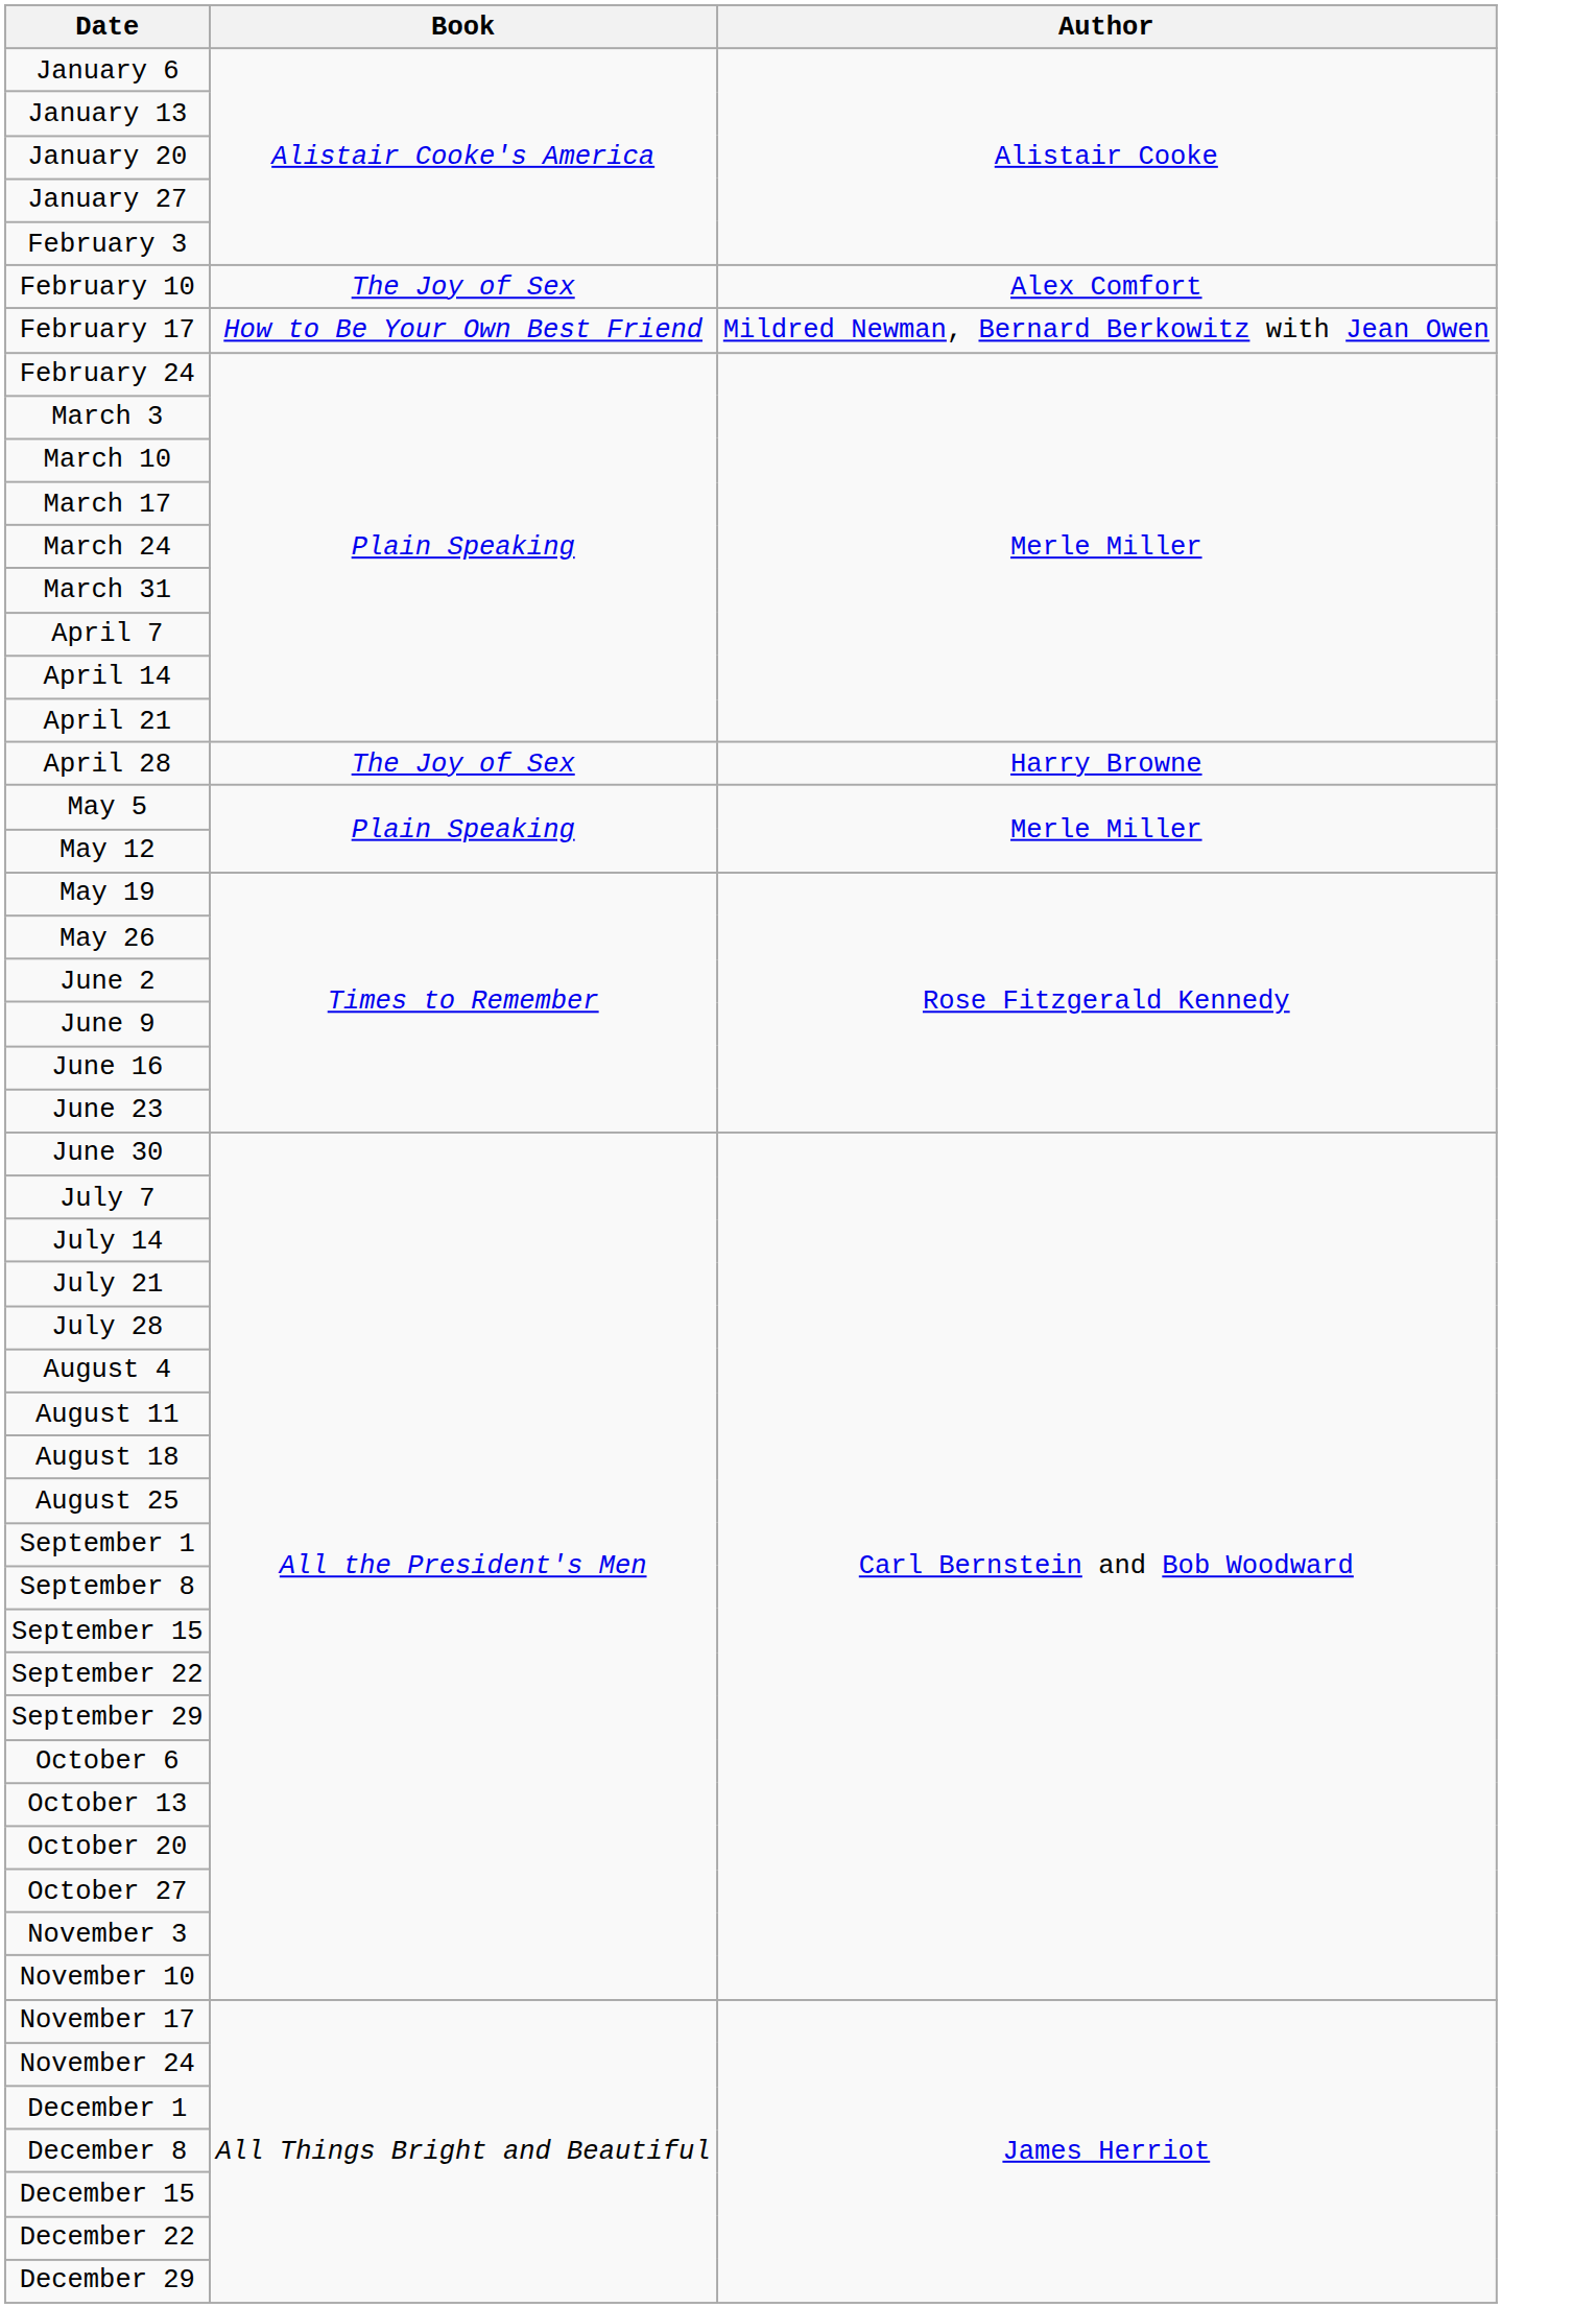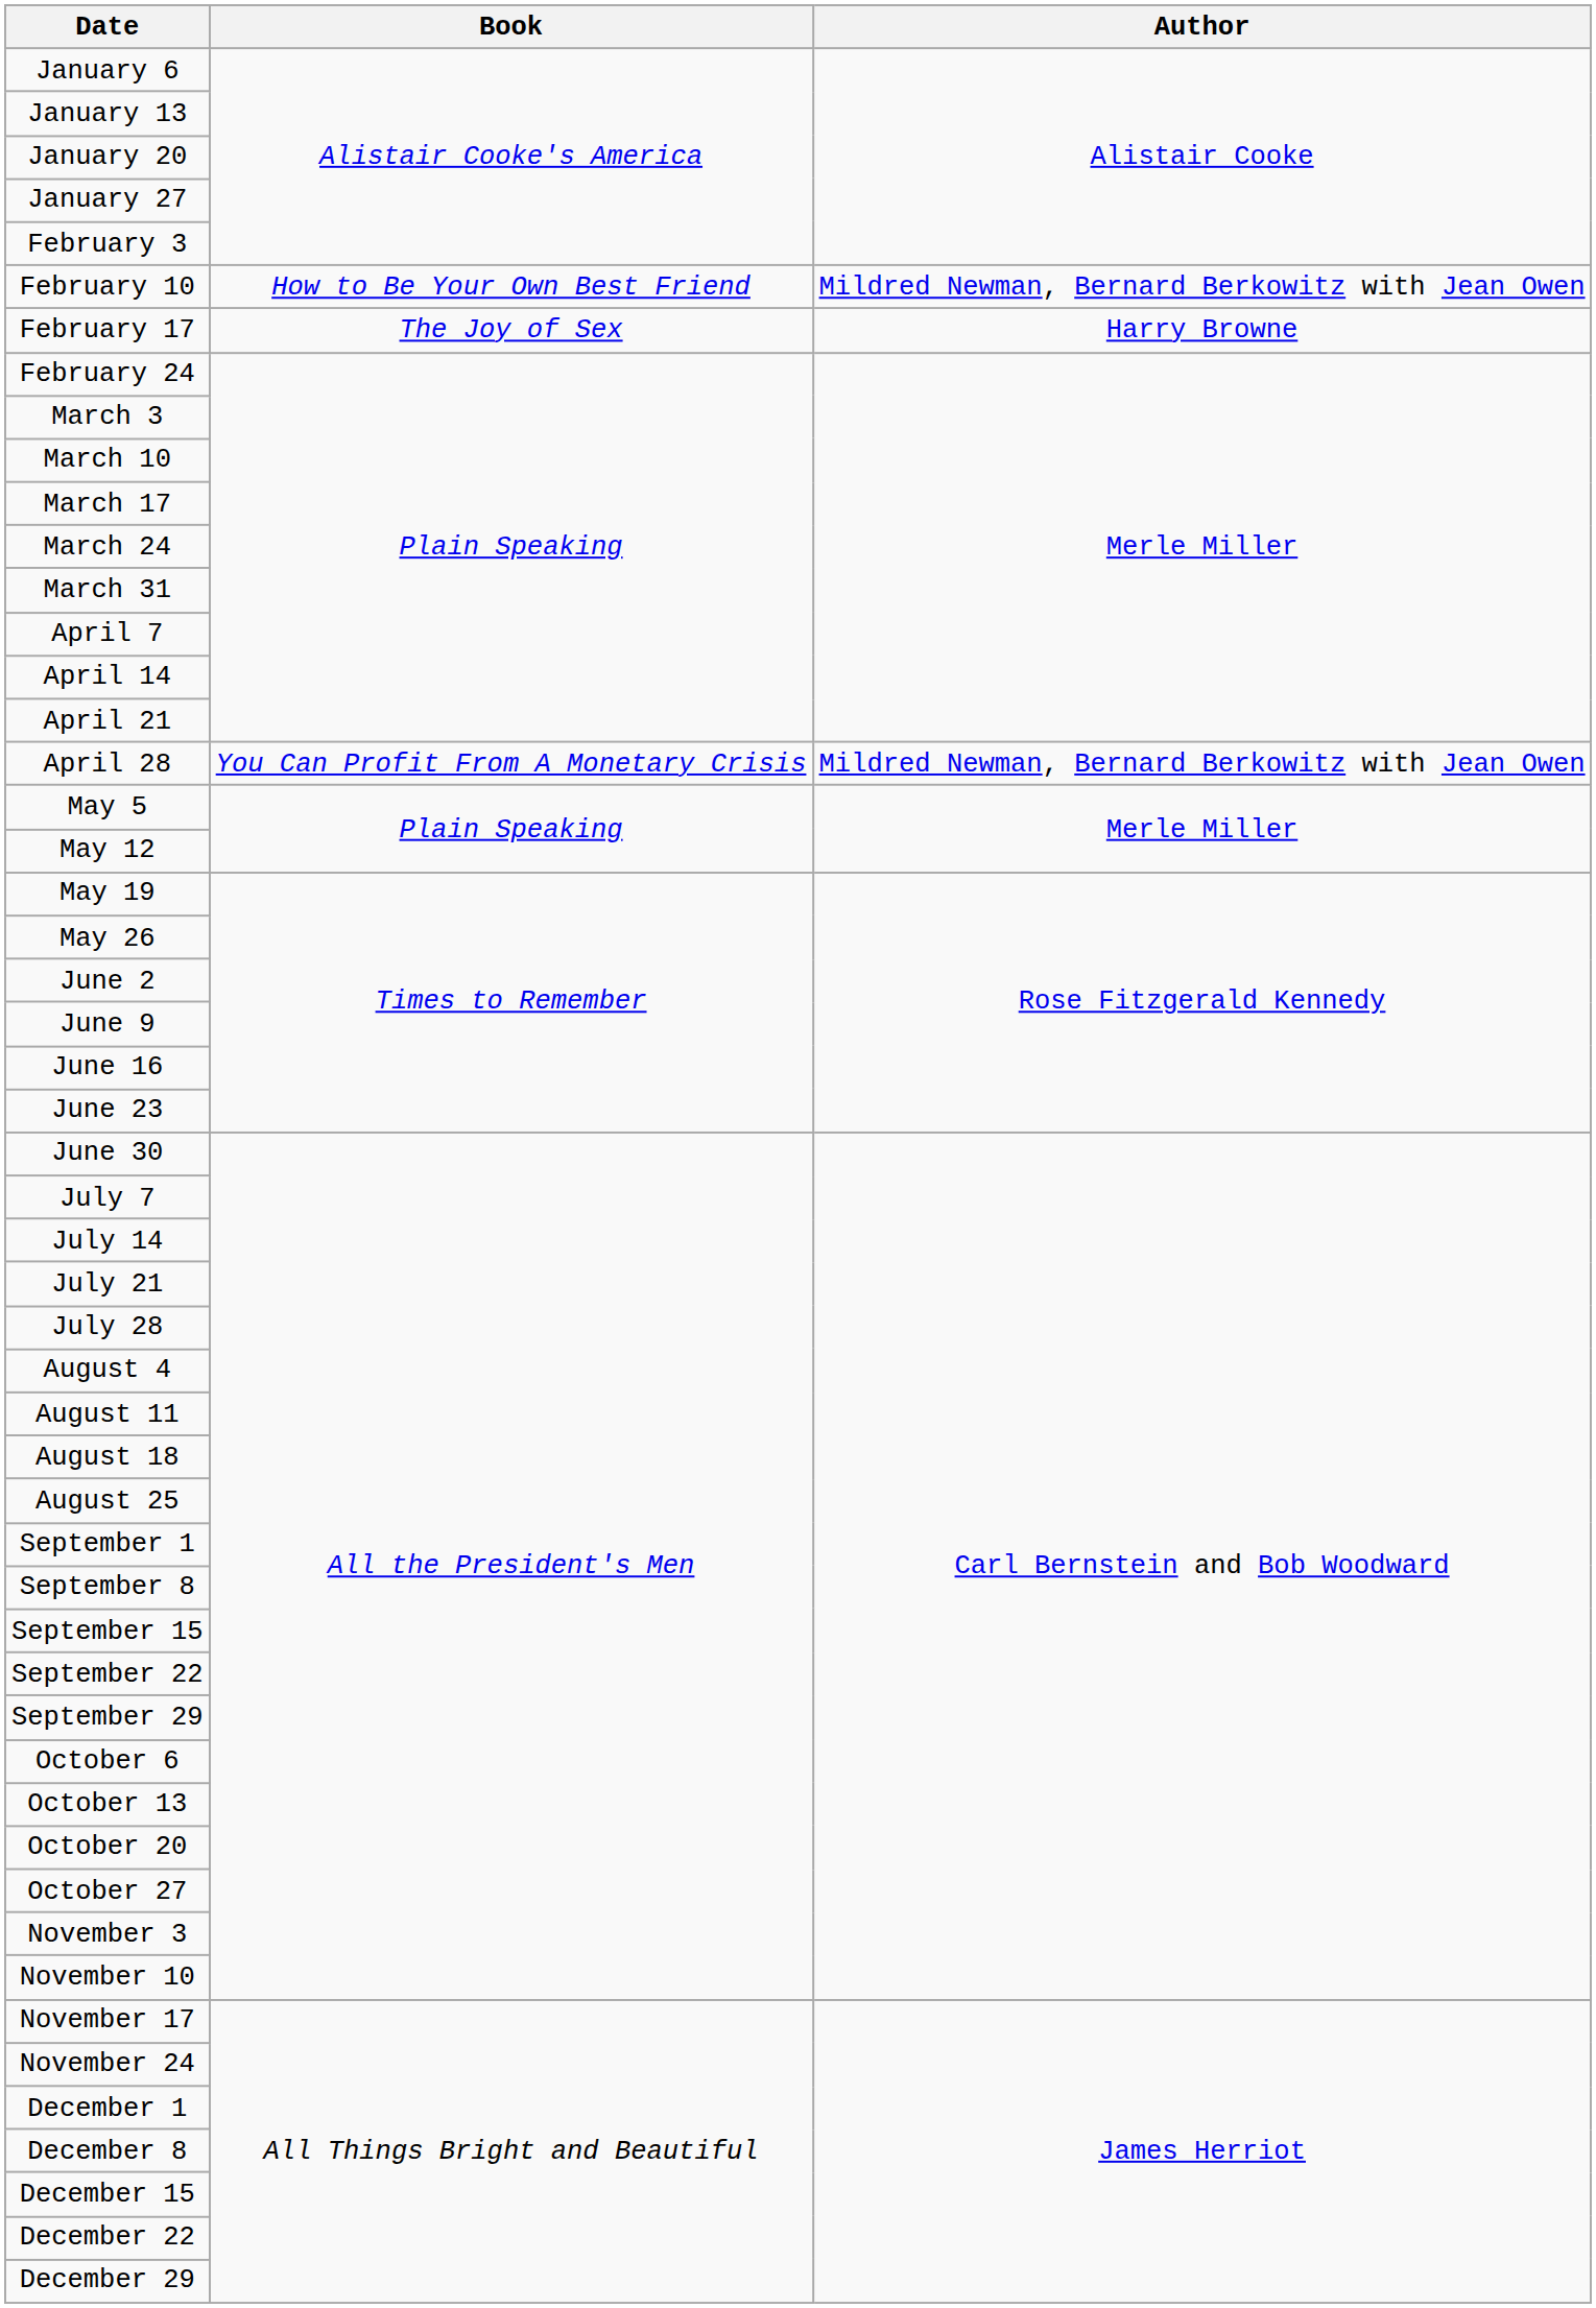February 10 | Book: The Joy of Sex -> How to Be Your Own Best Friend
February 10 | Author: Alex Comfort -> Mildred Newman, Bernard Berkowitz with Jean Owen
February 17 | Book: How to Be Your Own Best Friend -> The Joy of Sex
February 17 | Author: Mildred Newman, Bernard Berkowitz with Jean Owen -> Harry Browne
April 28 | Book: The Joy of Sex -> You Can Profit From A Monetary Crisis
April 28 | Author: Harry Browne -> Mildred Newman, Bernard Berkowitz with Jean Owen
